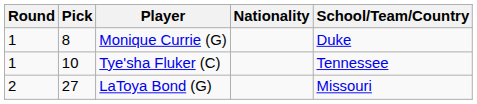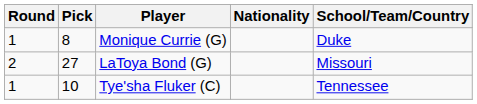rows swapped: Tye'sha Fluker (C) <-> LaToya Bond (G)
